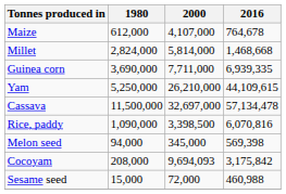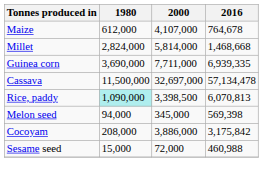- row: Yam | 5,250,000 | 26,210,000 | 44,109,615
Rice, paddy | 1980: no background -> paleturquoise background
Rice, paddy | 2016: 6,070,816 -> 6,070,813
Cocoyam | 2000: 9,694,093 -> 3,886,000
